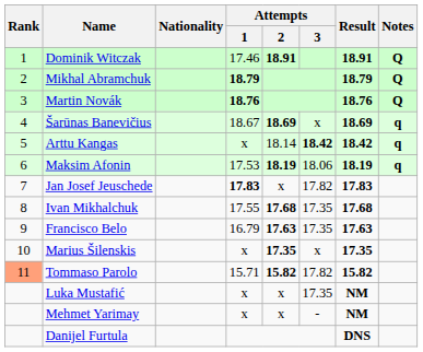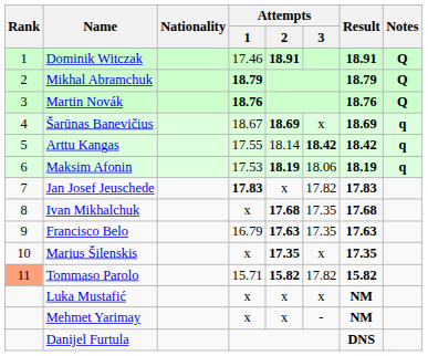Arttu Kangas | Attempts / 1: x -> 17.55
Ivan Mikhalchuk | Attempts / 1: 17.55 -> x
Luka Mustafić | Attempts / 3: 17.35 -> x
